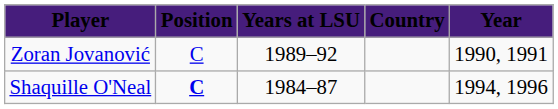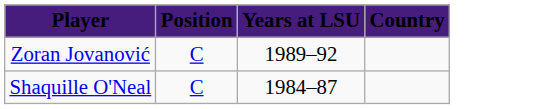- column: Year | 1990, 1991 | 1994, 1996
Shaquille O'Neal | Position: bold -> normal
